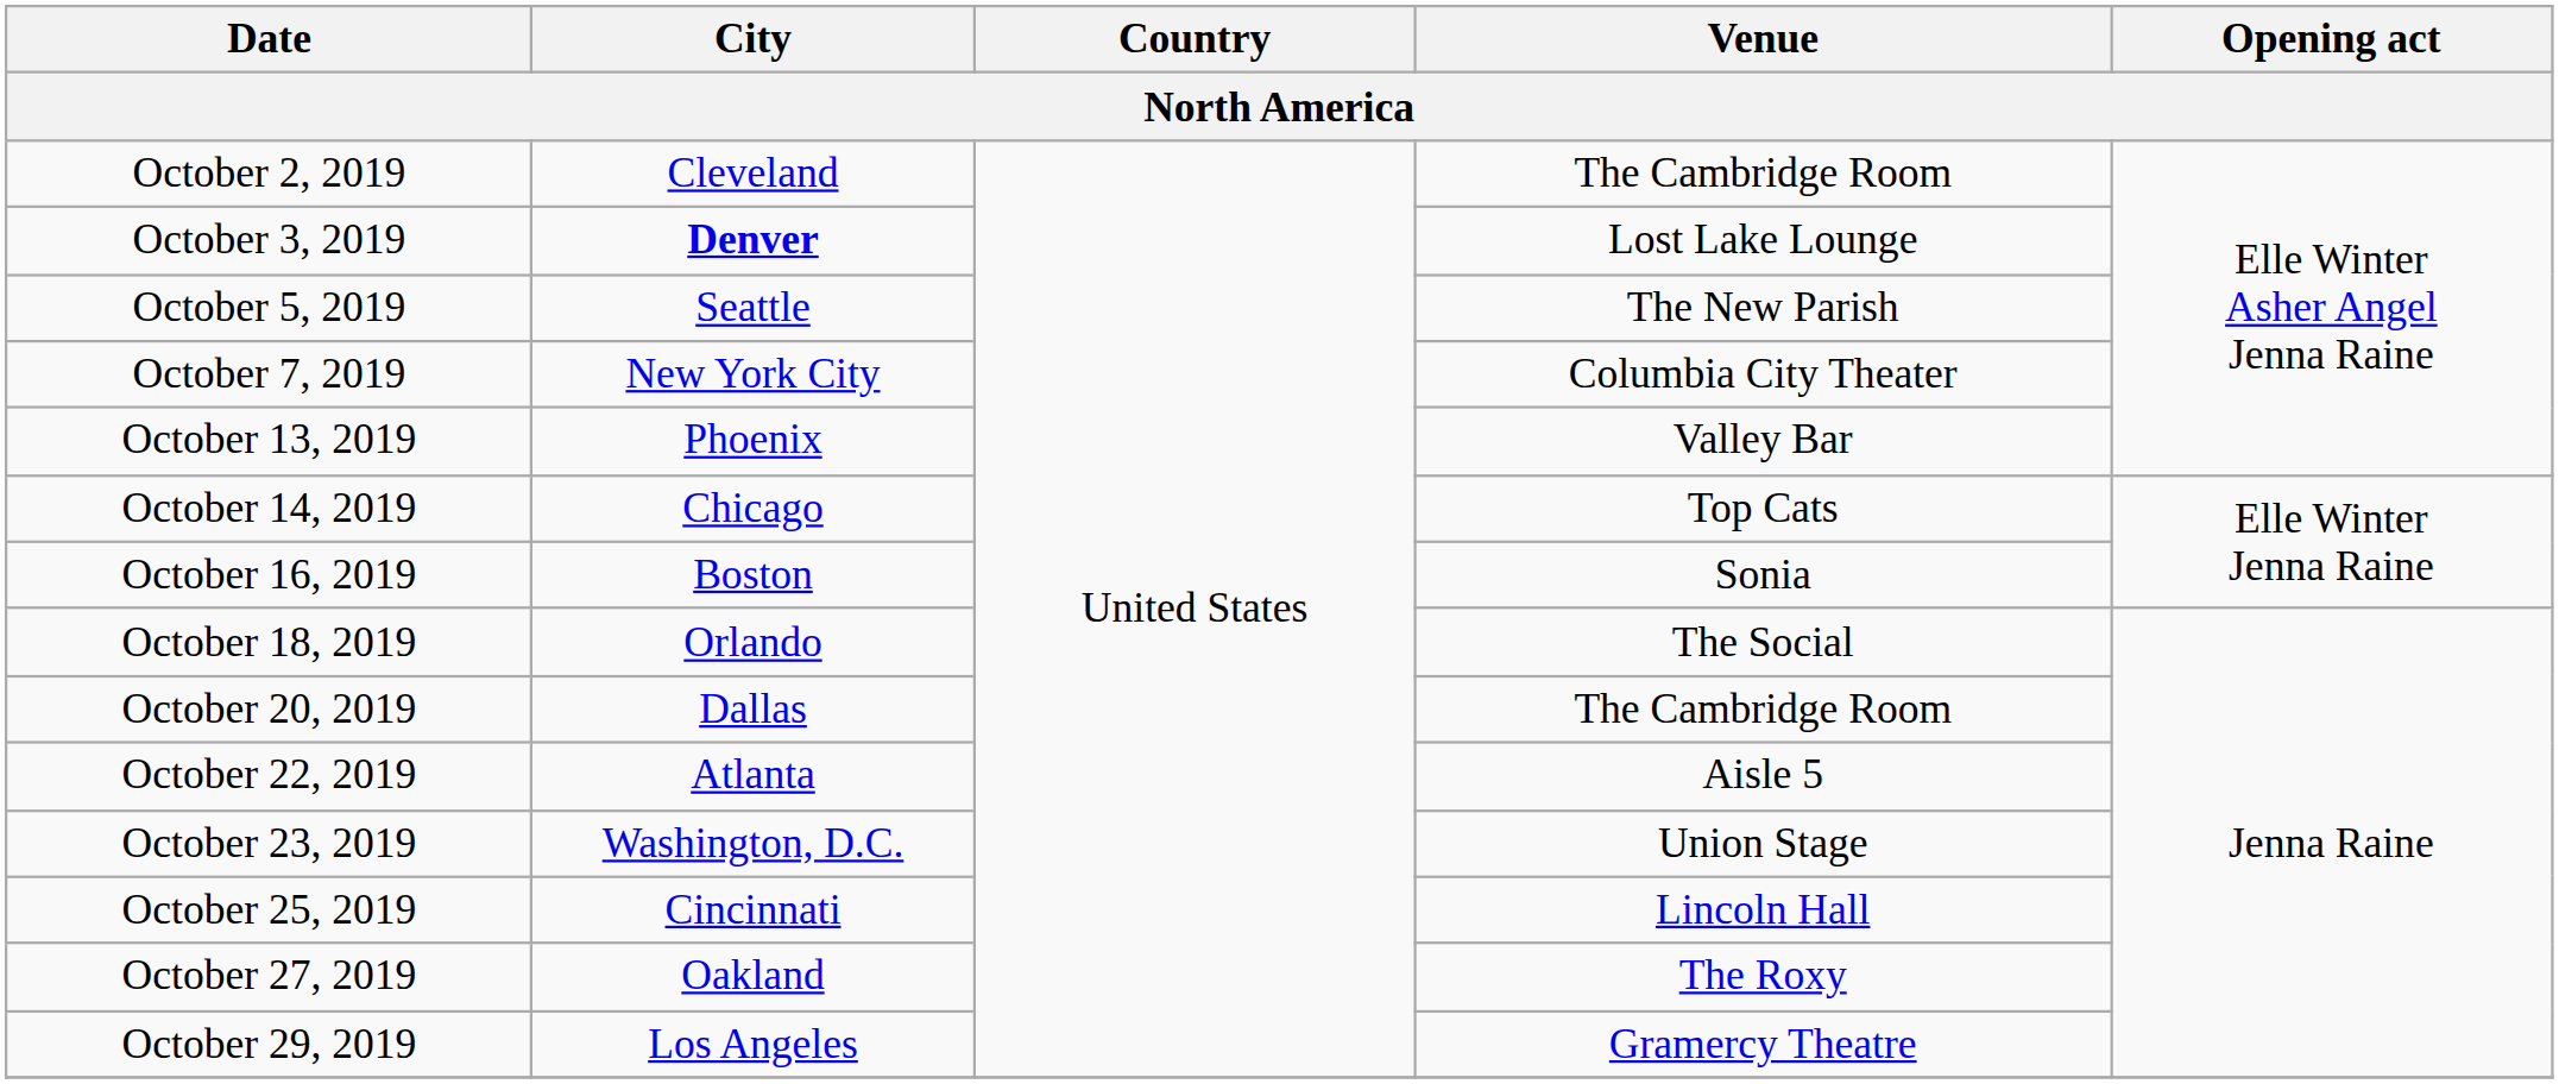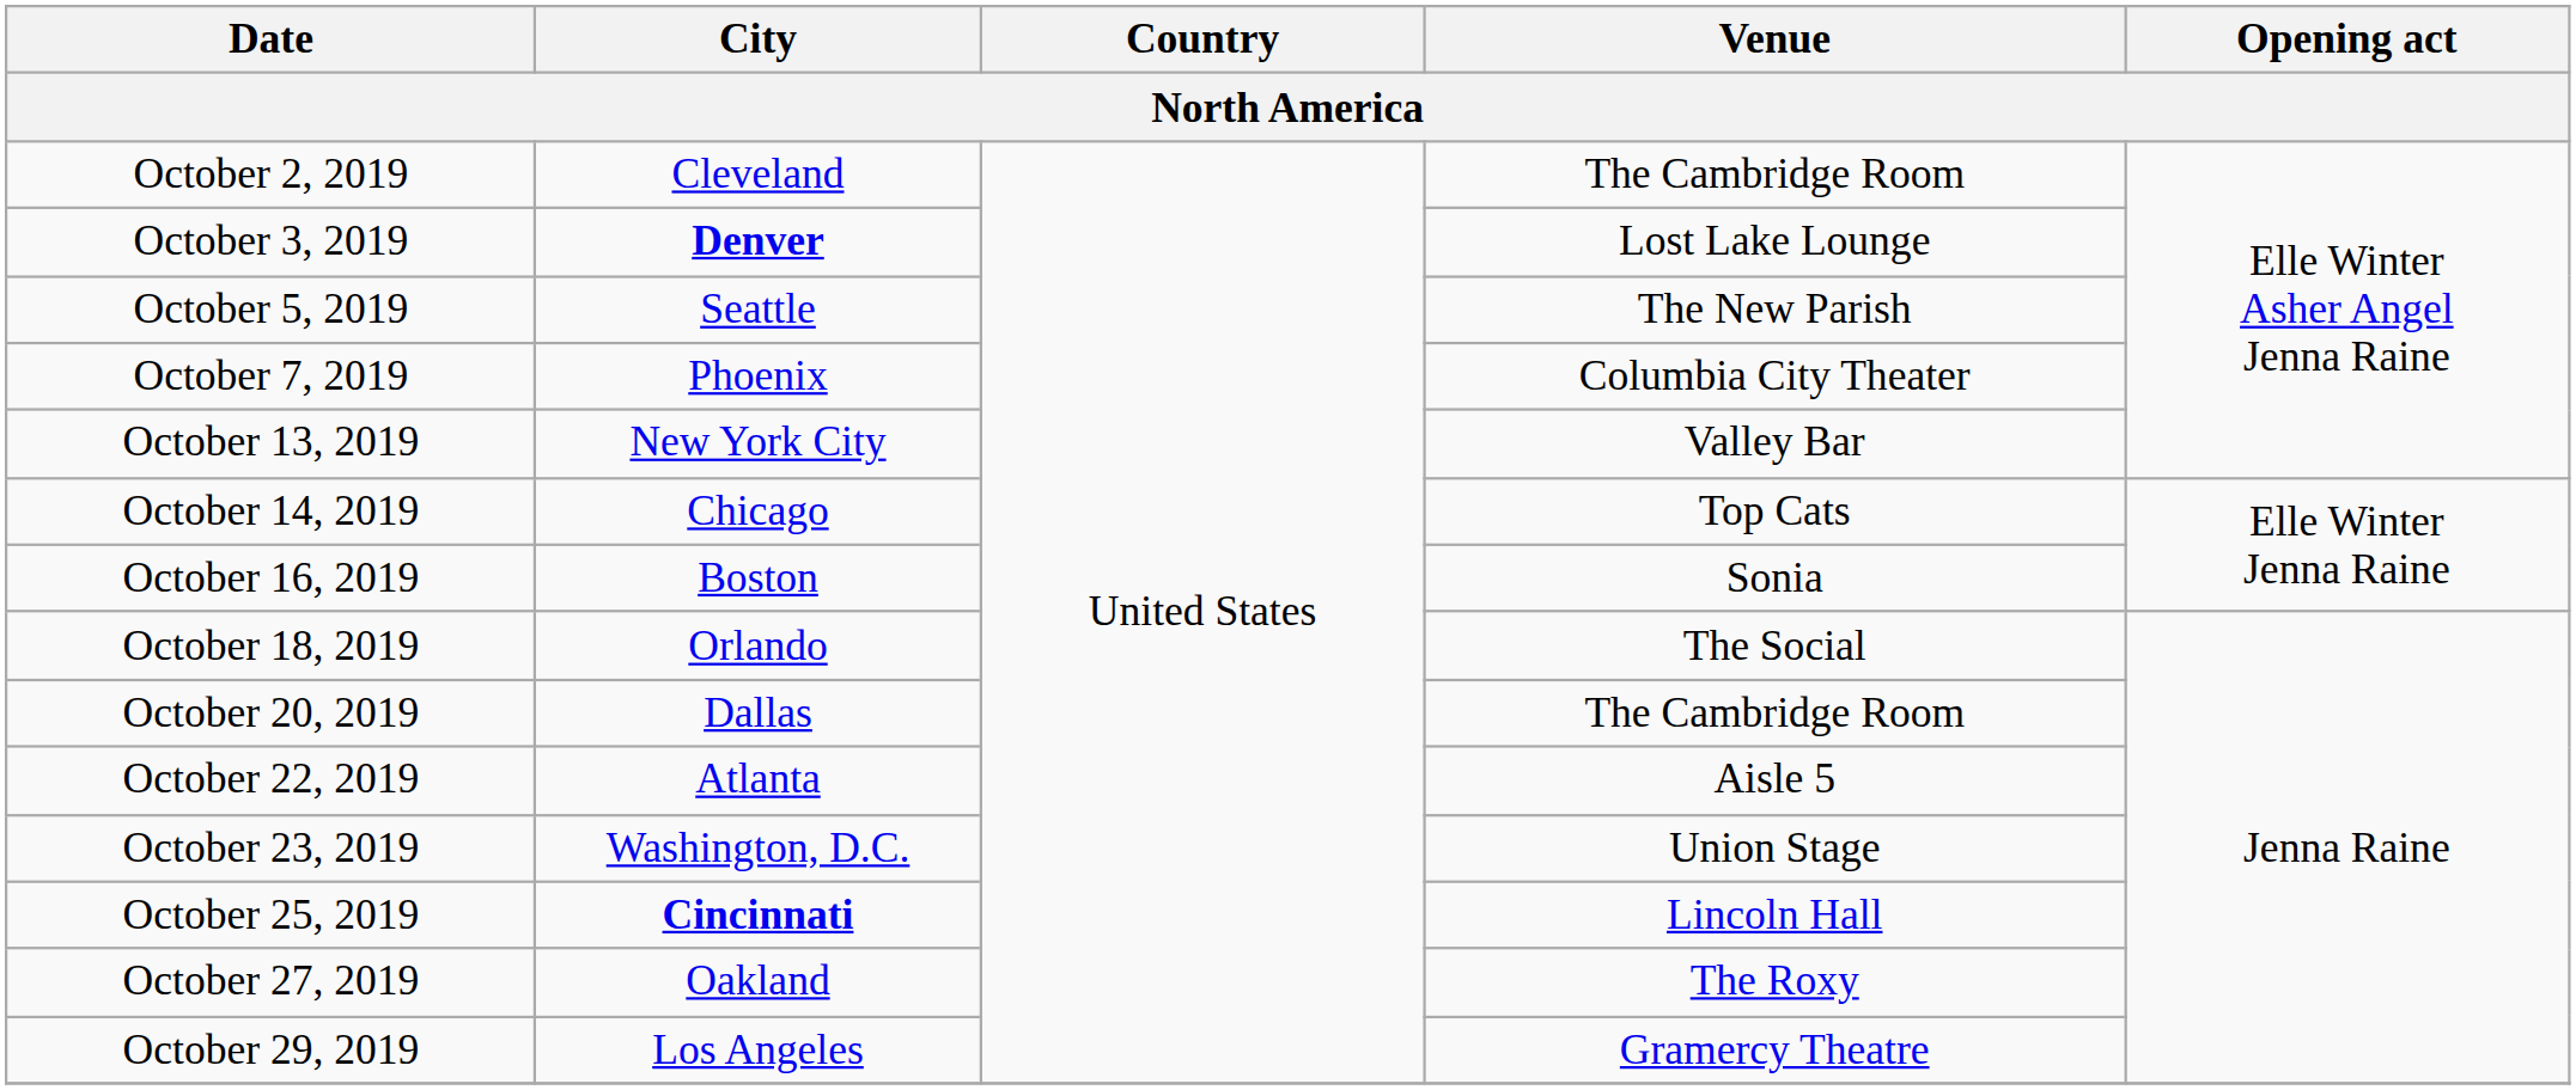October 7, 2019 | City: New York City -> Phoenix
October 13, 2019 | City: Phoenix -> New York City
October 25, 2019 | City: normal -> bold
